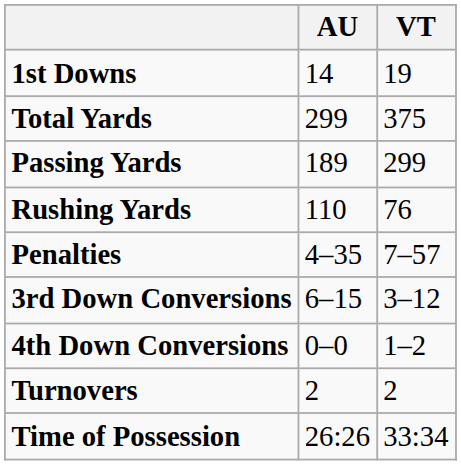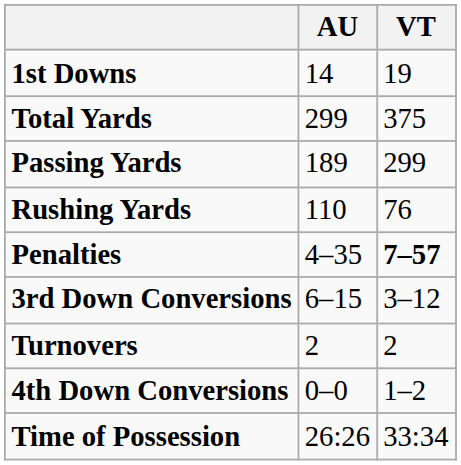Penalties | VT: normal -> bold
rows swapped: 4th Down Conversions <-> Turnovers
